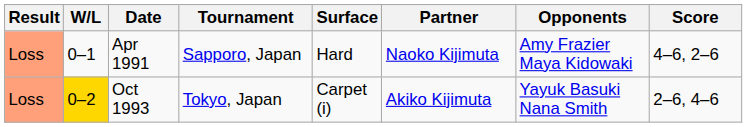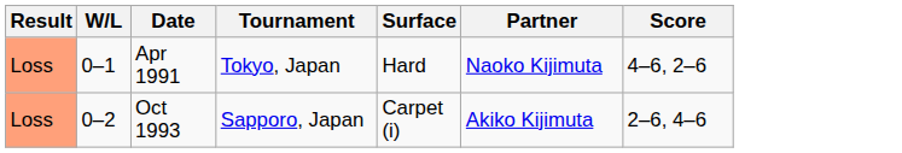- column: Opponents | Amy Frazier Maya Kidowaki | Yayuk Basuki Nana Smith
Apr 1991 | Tournament: Sapporo, Japan -> Tokyo, Japan
Oct 1993 | W/L: gold background -> no background
Oct 1993 | Tournament: Tokyo, Japan -> Sapporo, Japan
